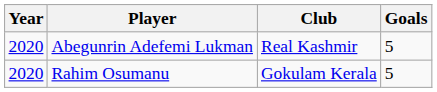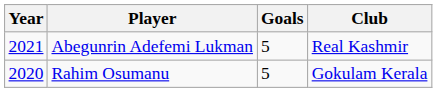columns swapped: Goals <-> Club
Abegunrin Adefemi Lukman | Year: 2020 -> 2021
